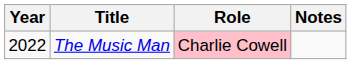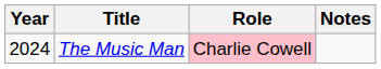The Music Man | Year: 2022 -> 2024
